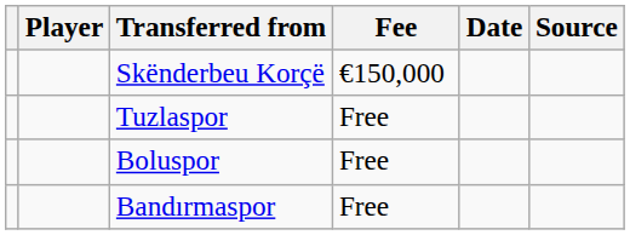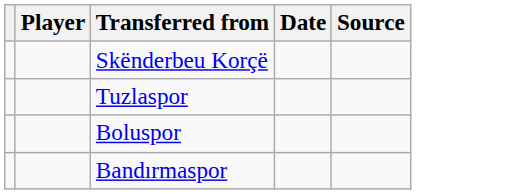- column: Fee | €150,000 | Free | Free | Free
